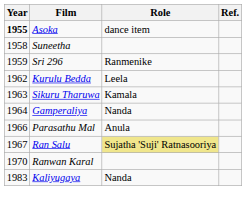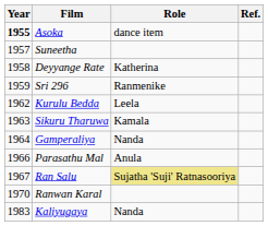Suneetha | Year: 1958 -> 1957
+ row: 1958 | Deyyange Rate | Katherina
